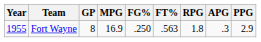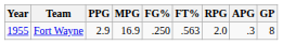columns swapped: GP <-> PPG
Fort Wayne | RPG: 1.8 -> 2.0
